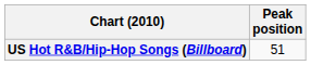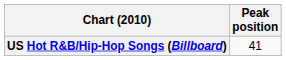US Hot R&B/Hip-Hop Songs (Billboard) | Peak position: 51 -> 41
